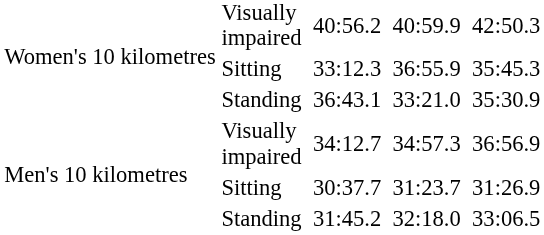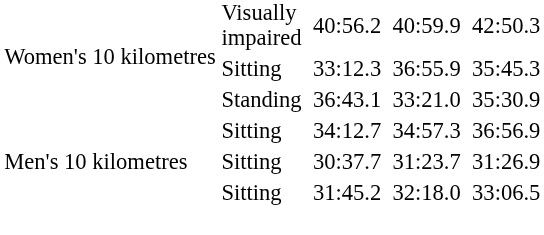34:12.7 | column 2: Visually impaired -> Sitting
31:45.2 | column 2: Standing -> Sitting
